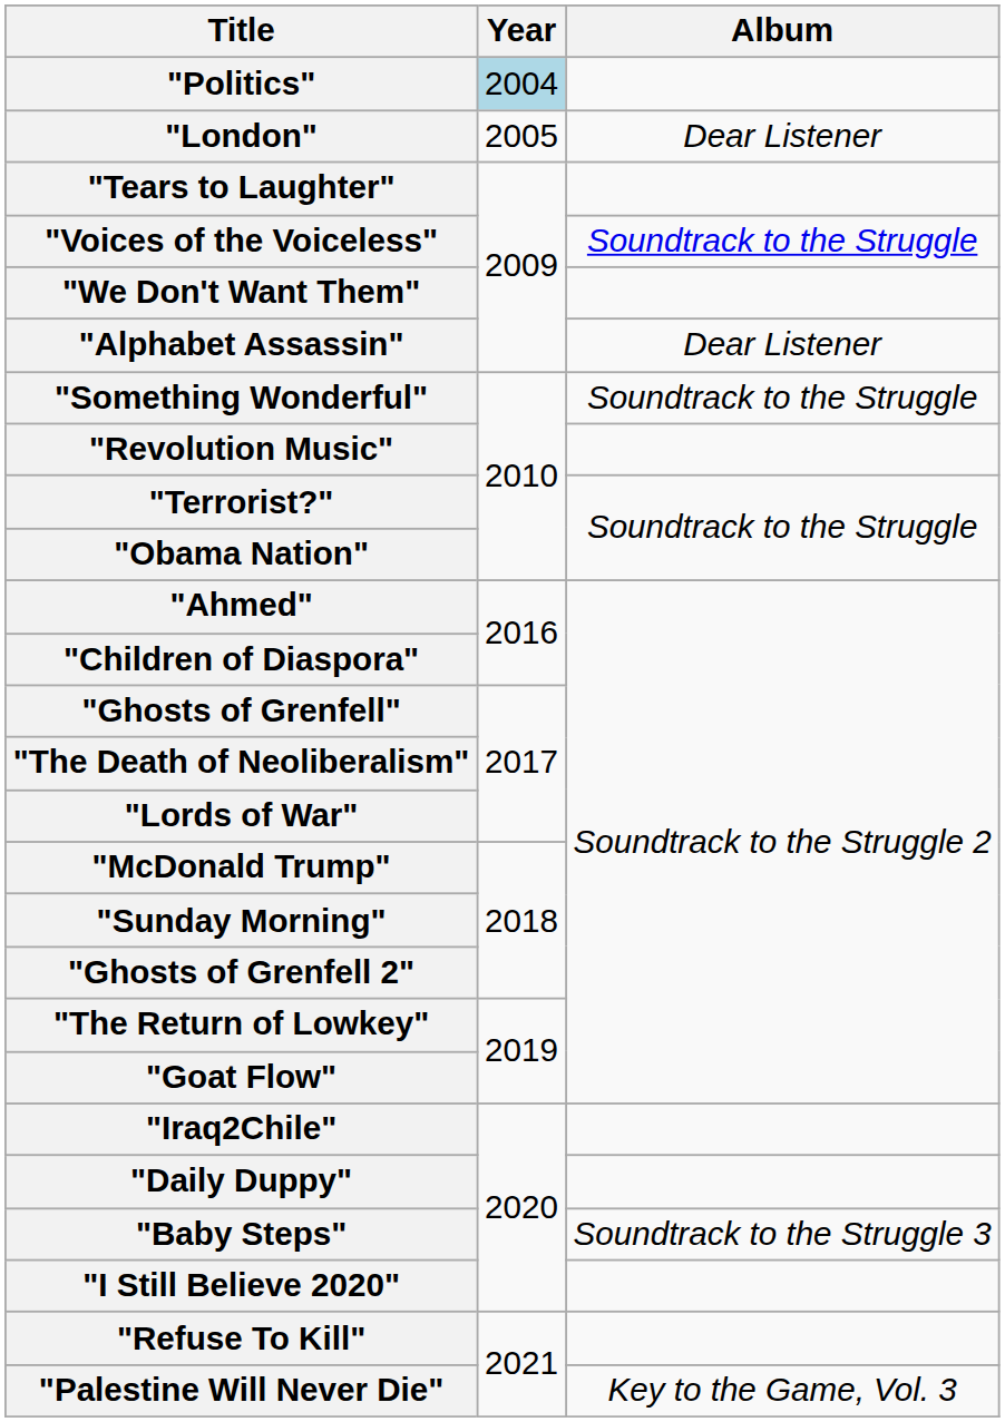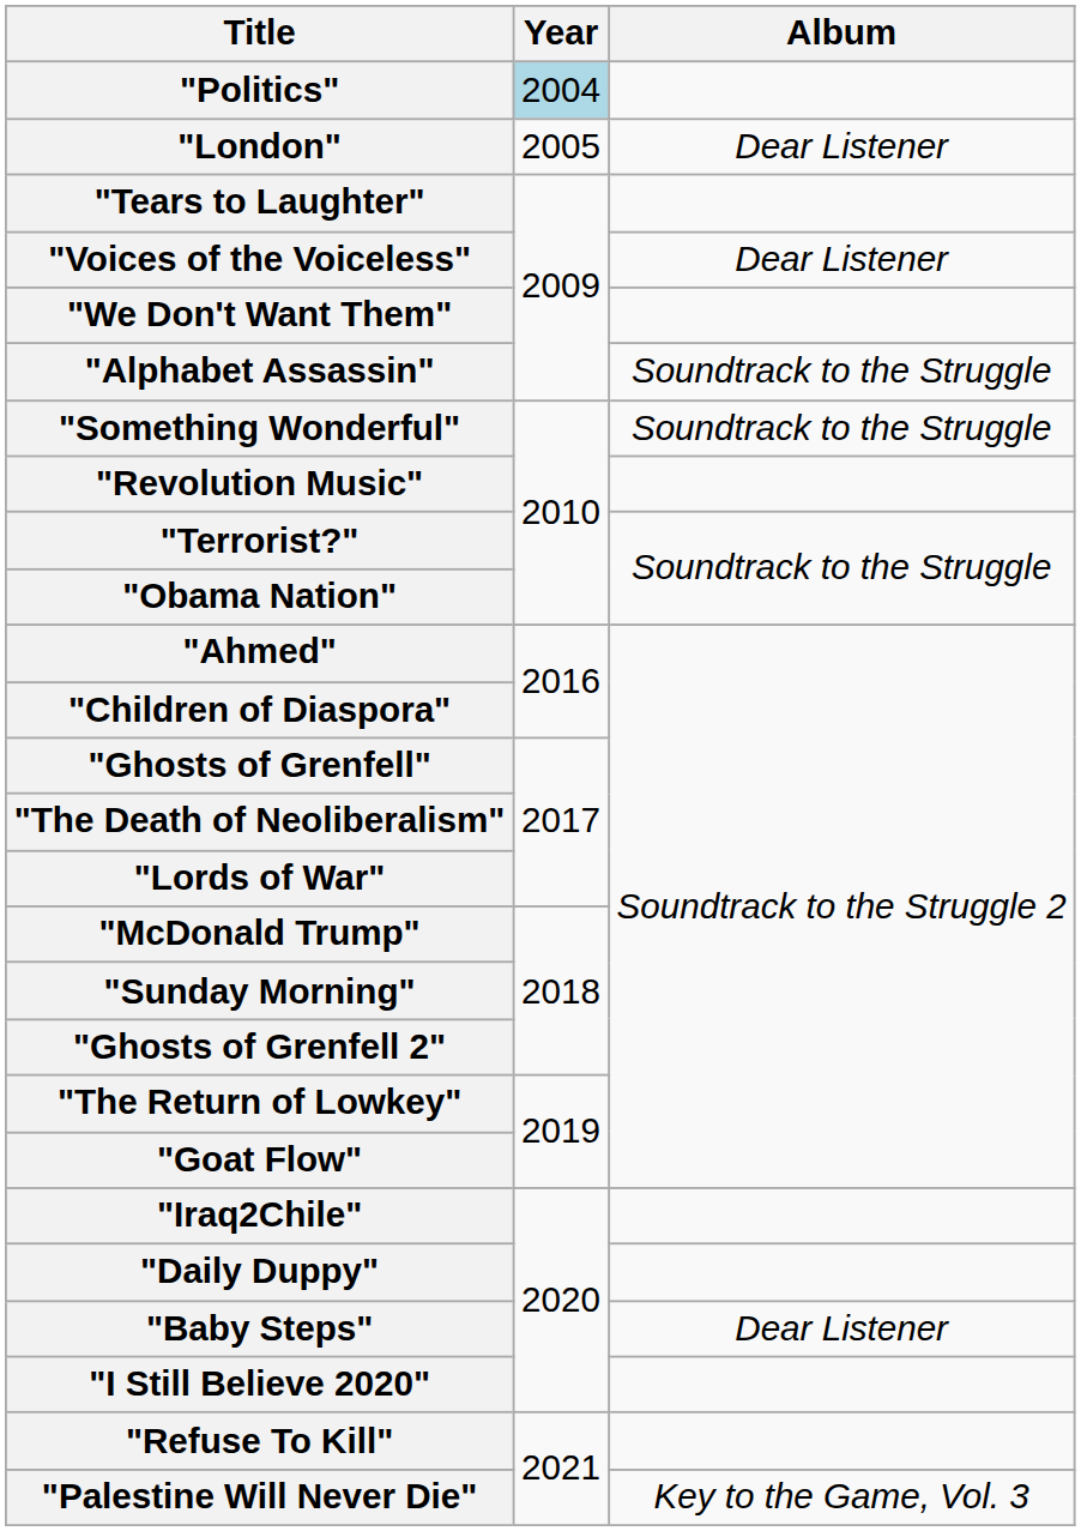"Voices of the Voiceless" | Album: Soundtrack to the Struggle -> Dear Listener
"Alphabet Assassin" | Album: Dear Listener -> Soundtrack to the Struggle
"Baby Steps" | Album: Soundtrack to the Struggle 3 -> Dear Listener
